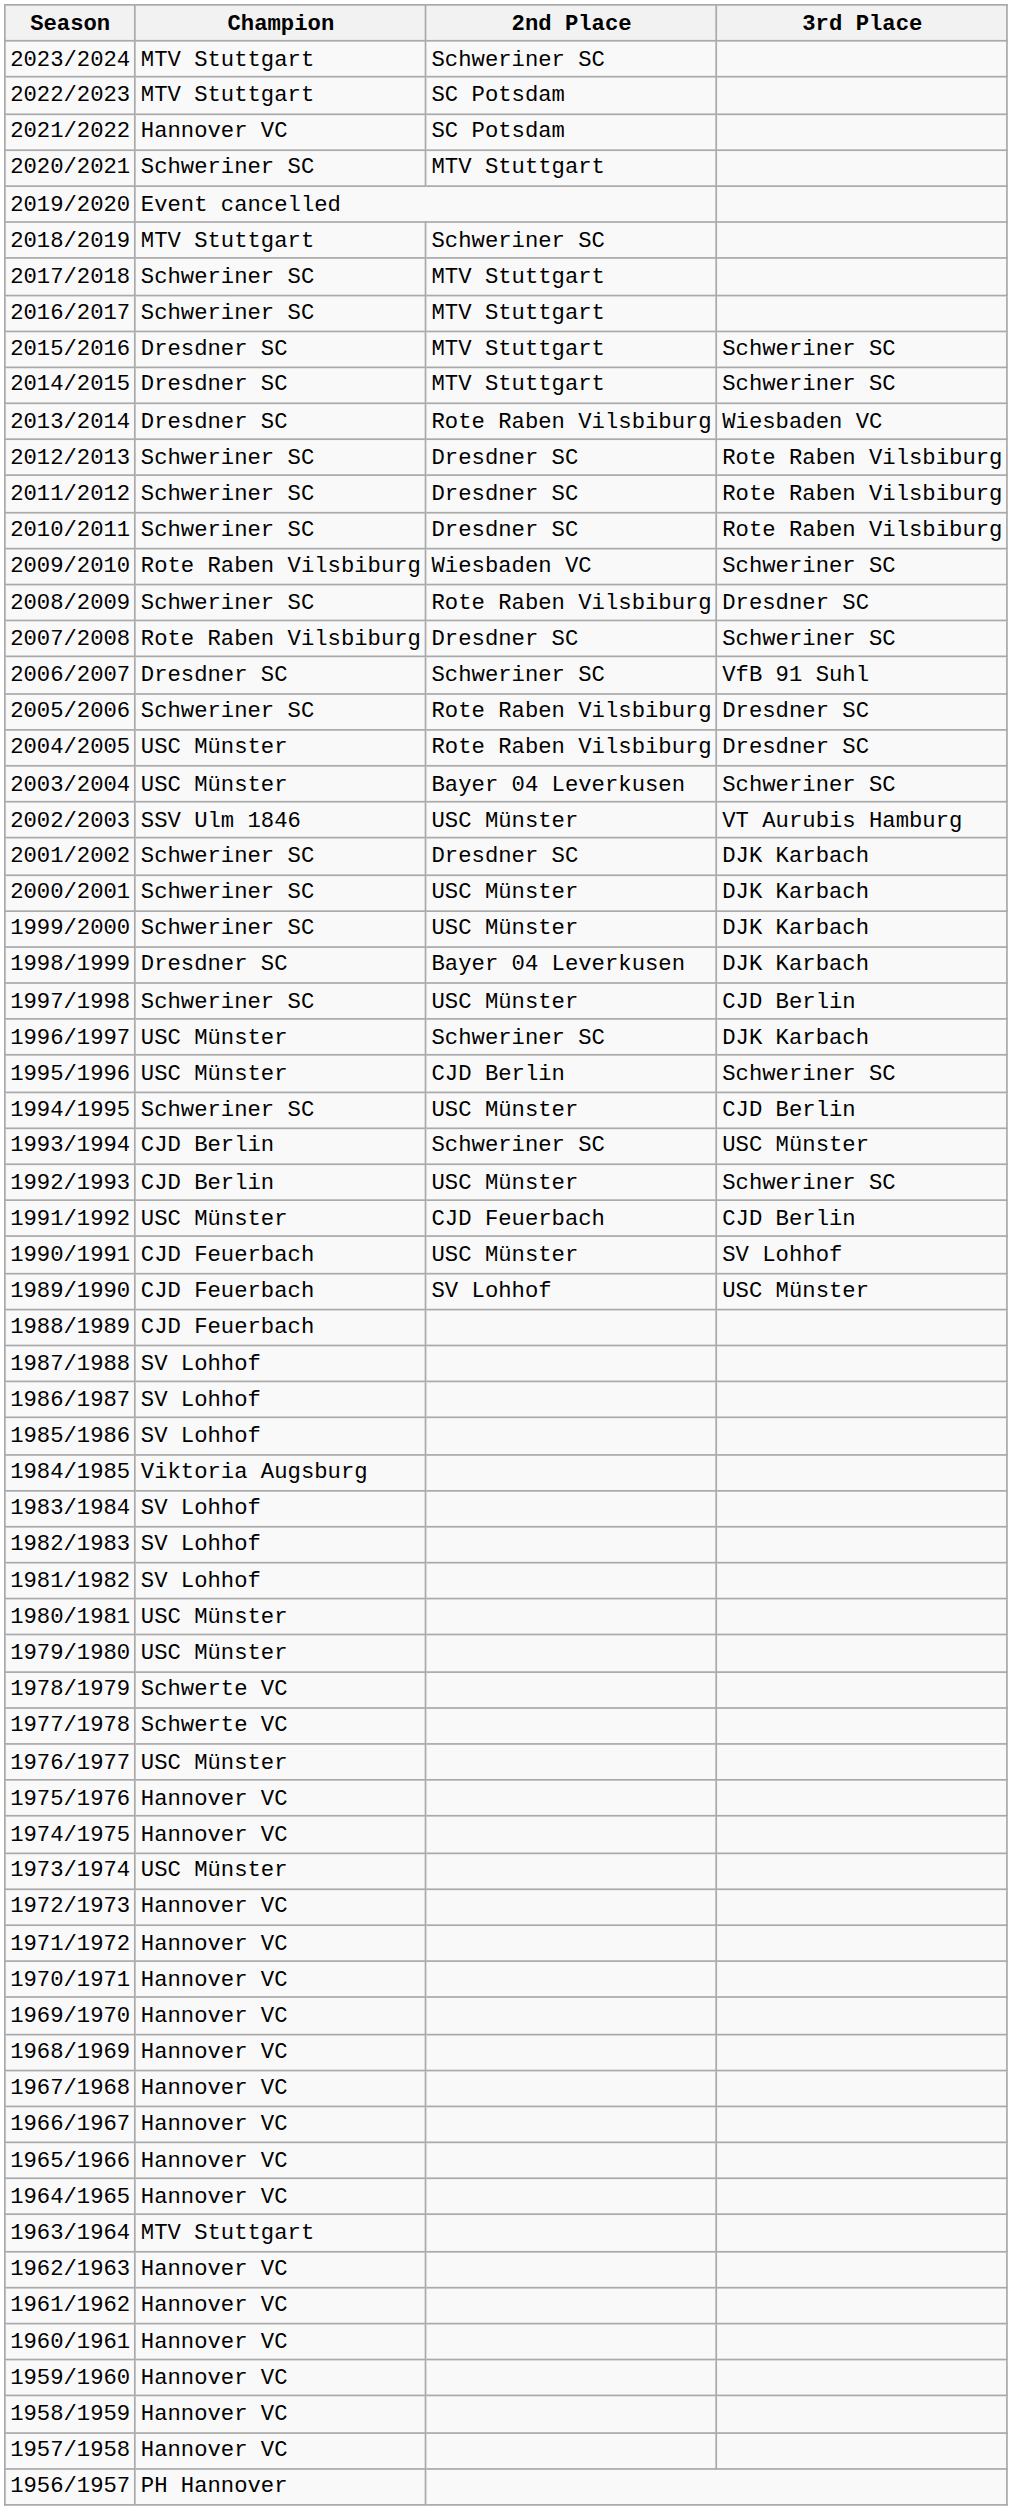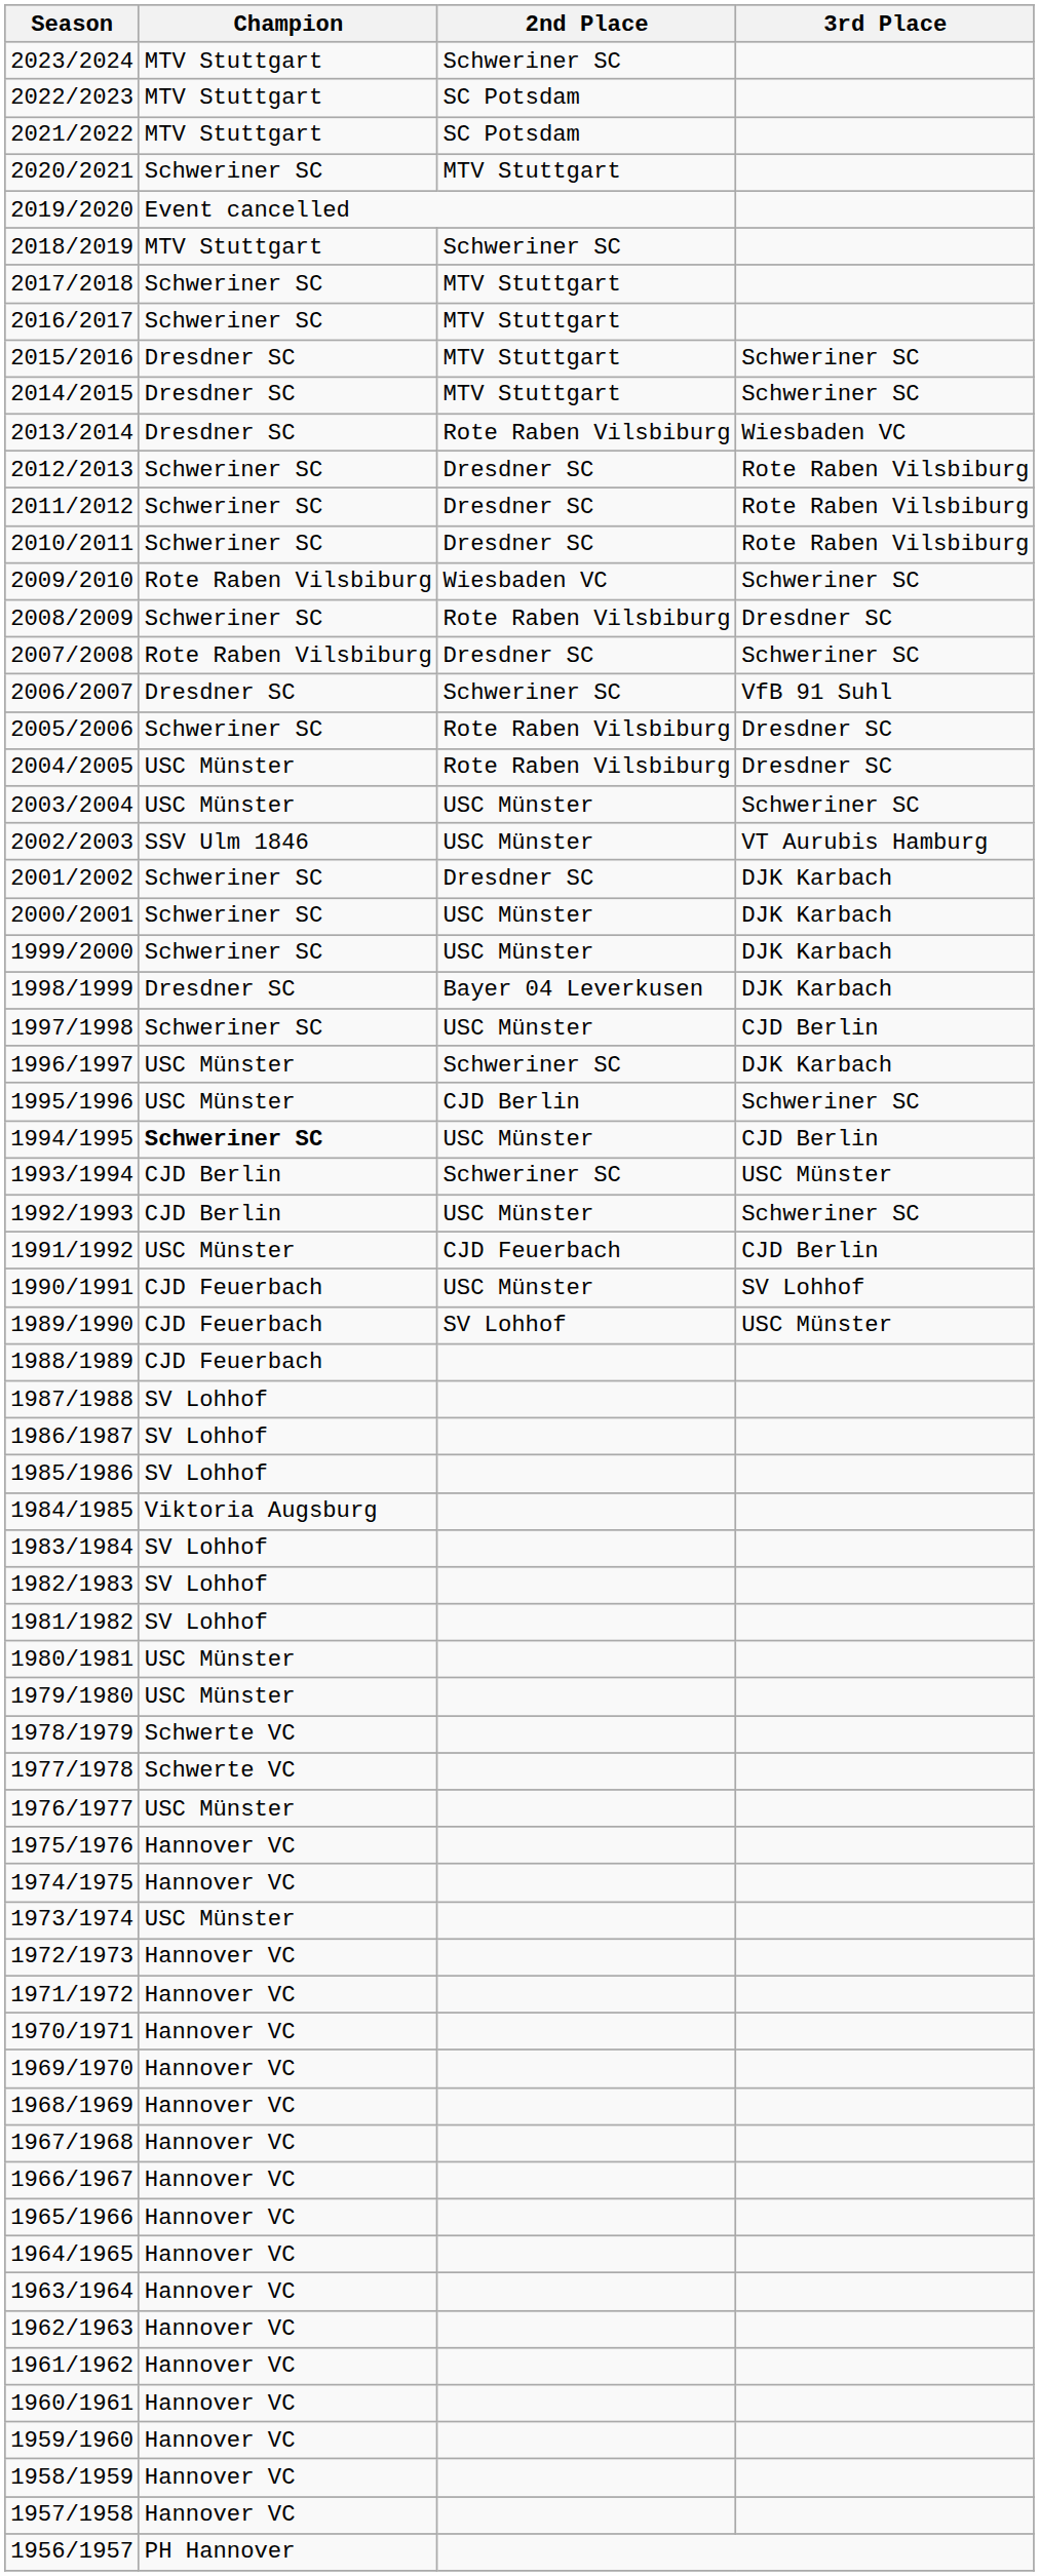2021/2022 | Champion: Hannover VC -> MTV Stuttgart
2003/2004 | 2nd Place: Bayer 04 Leverkusen -> USC Münster
1994/1995 | Champion: normal -> bold
1963/1964 | Champion: MTV Stuttgart -> Hannover VC
